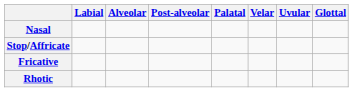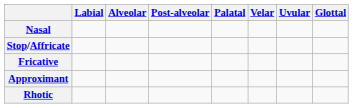+ row: Approximant
